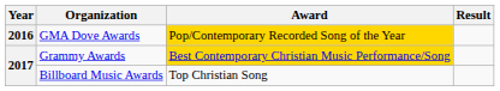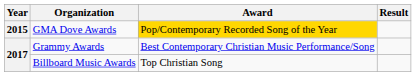GMA Dove Awards | Year: 2016 -> 2015
Grammy Awards | Award: gold background -> no background
